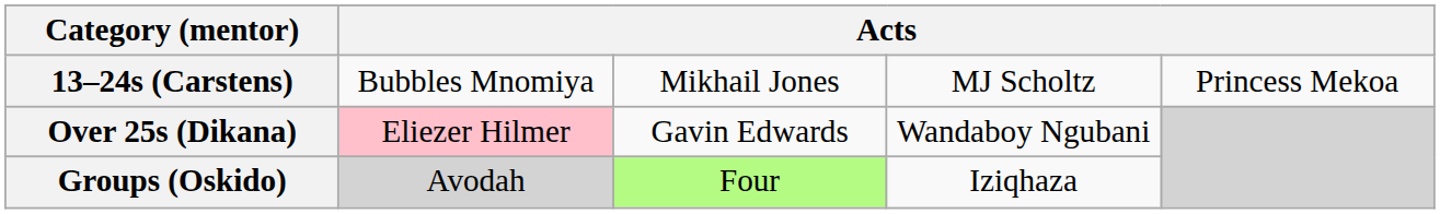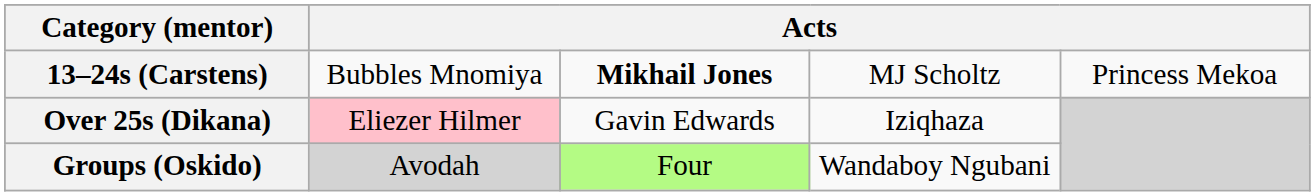13–24s (Carstens) | column 3: normal -> bold
Over 25s (Dikana) | column 4: Wandaboy Ngubani -> Iziqhaza
Groups (Oskido) | column 4: Iziqhaza -> Wandaboy Ngubani
